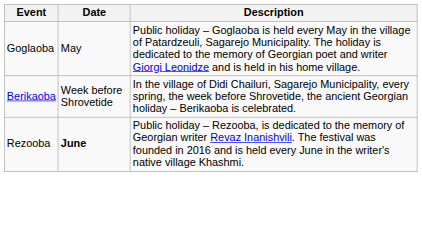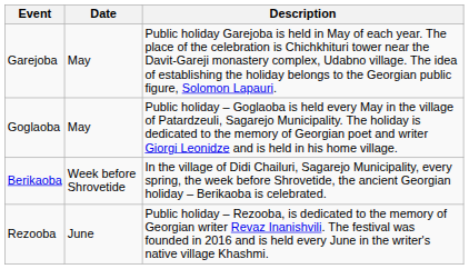+ row: Garejoba | May | Public holiday Garejoba is held in May of each year. The place of the celebration is Chichkhituri tower near the Davit-Gareji monastery complex, Udabno village. The idea of establishing the holiday belongs to the Georgian public figure, Solomon Lapauri.
Rezooba | Date: bold -> normal
